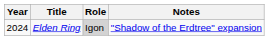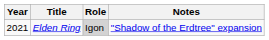Elden Ring | Year: 2024 -> 2021
